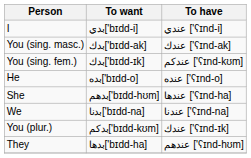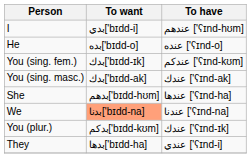I | To have: عندي ['ʕɪnd-i] -> عندهم ['ʕɪnd-hʊm]
rows swapped: You (sing. masc.) <-> He
We | To want: no background -> lightsalmon background
They | To have: عندهم ['ʕɪnd-hʊm] -> عندي ['ʕɪnd-i]
